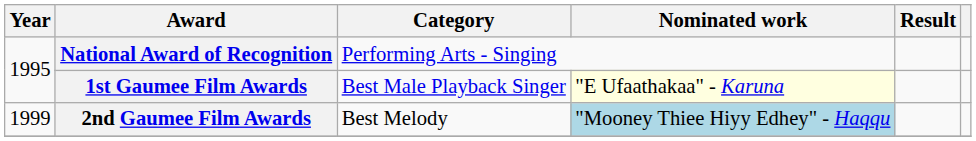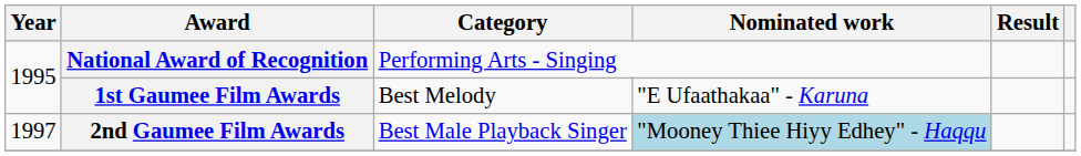1st Gaumee Film Awards | Category: Best Male Playback Singer -> Best Melody
1st Gaumee Film Awards | Nominated work: lightyellow background -> no background
2nd Gaumee Film Awards | Year: 1999 -> 1997
2nd Gaumee Film Awards | Category: Best Melody -> Best Male Playback Singer
